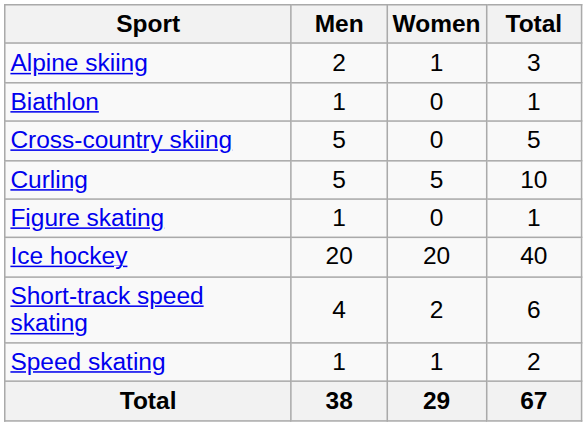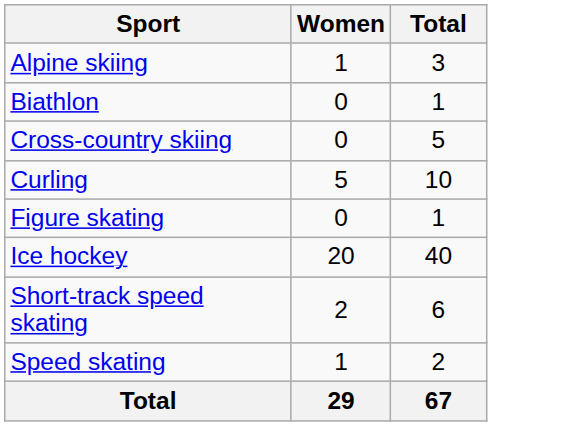- column: Men | 2 | 1 | 5 | 5 | 1 | 20 | 4 | 1 | 38
